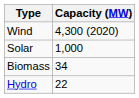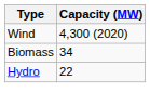- row: Solar | 1,000
